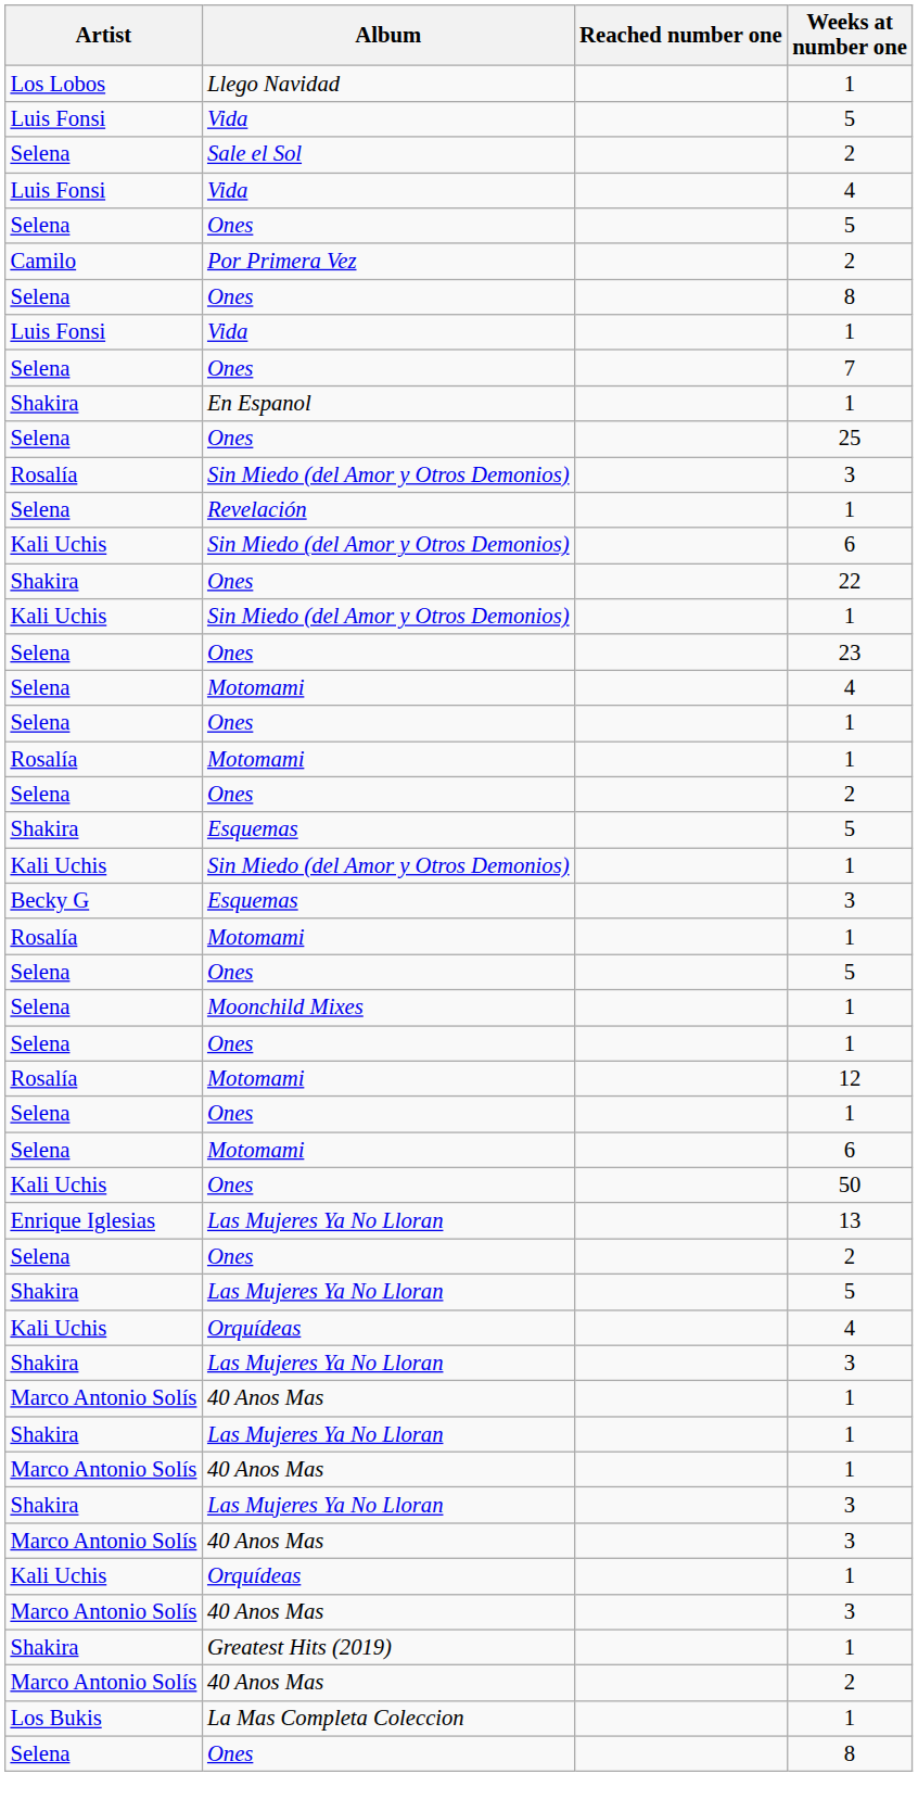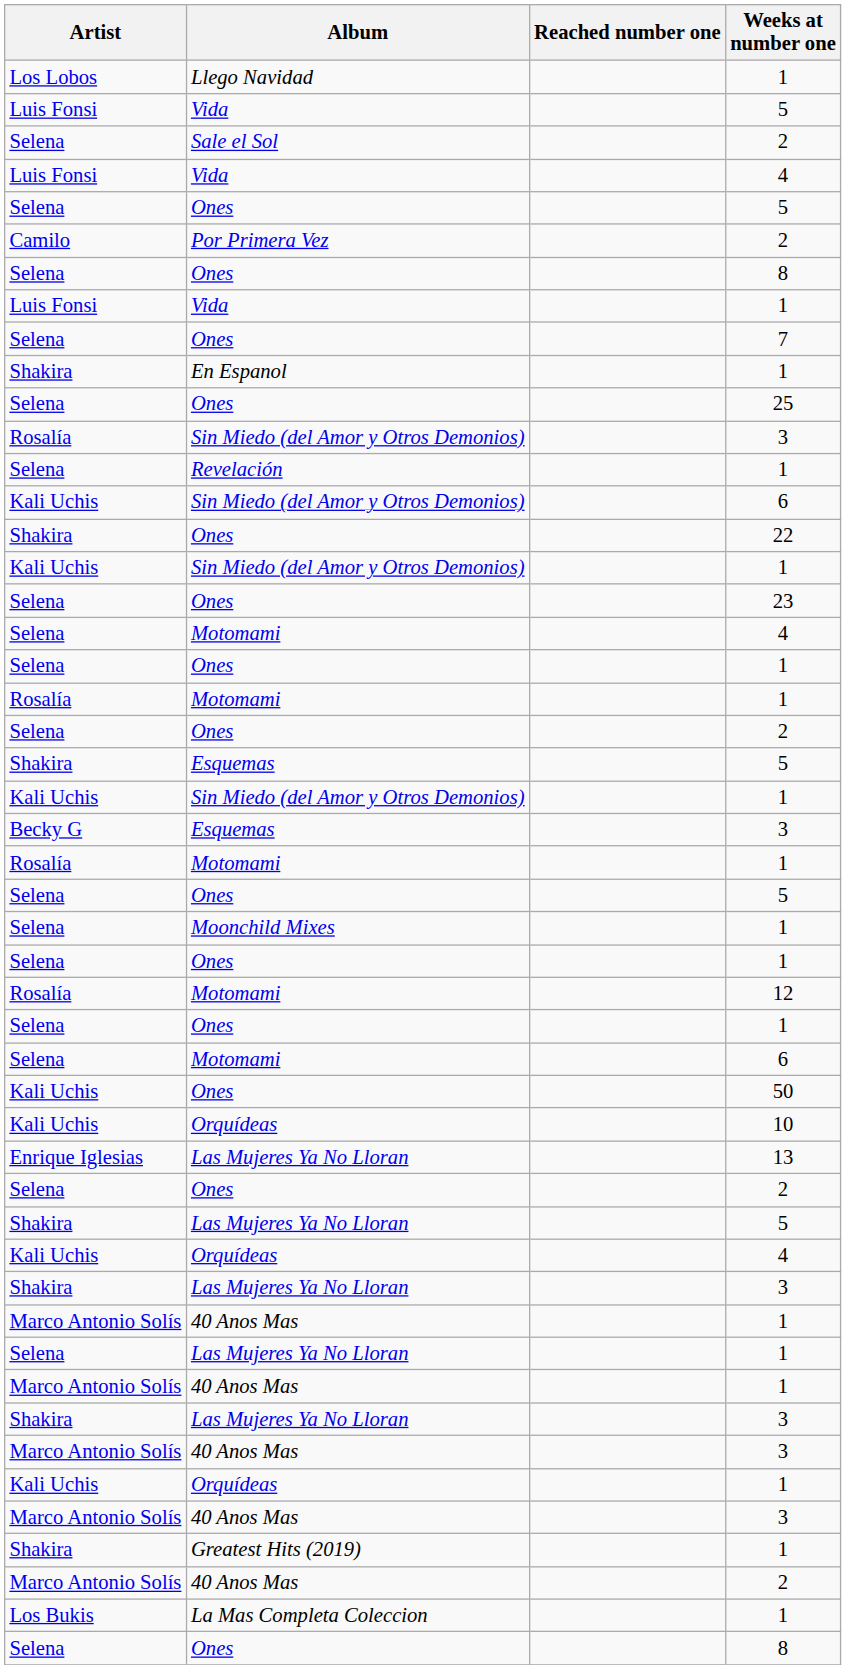+ row: Kali Uchis | Orquídeas | 10
Las Mujeres Ya No Lloran / 1 | Artist: Shakira -> Selena
